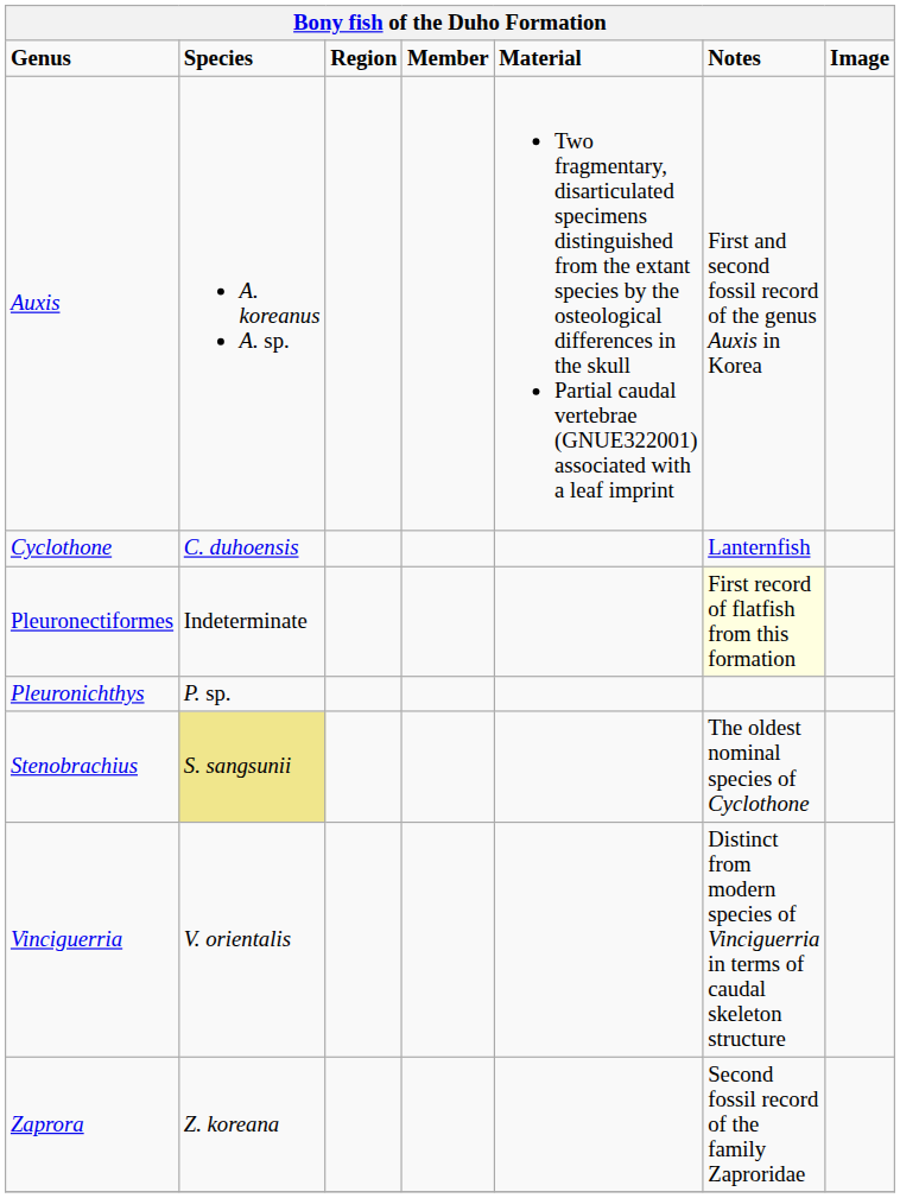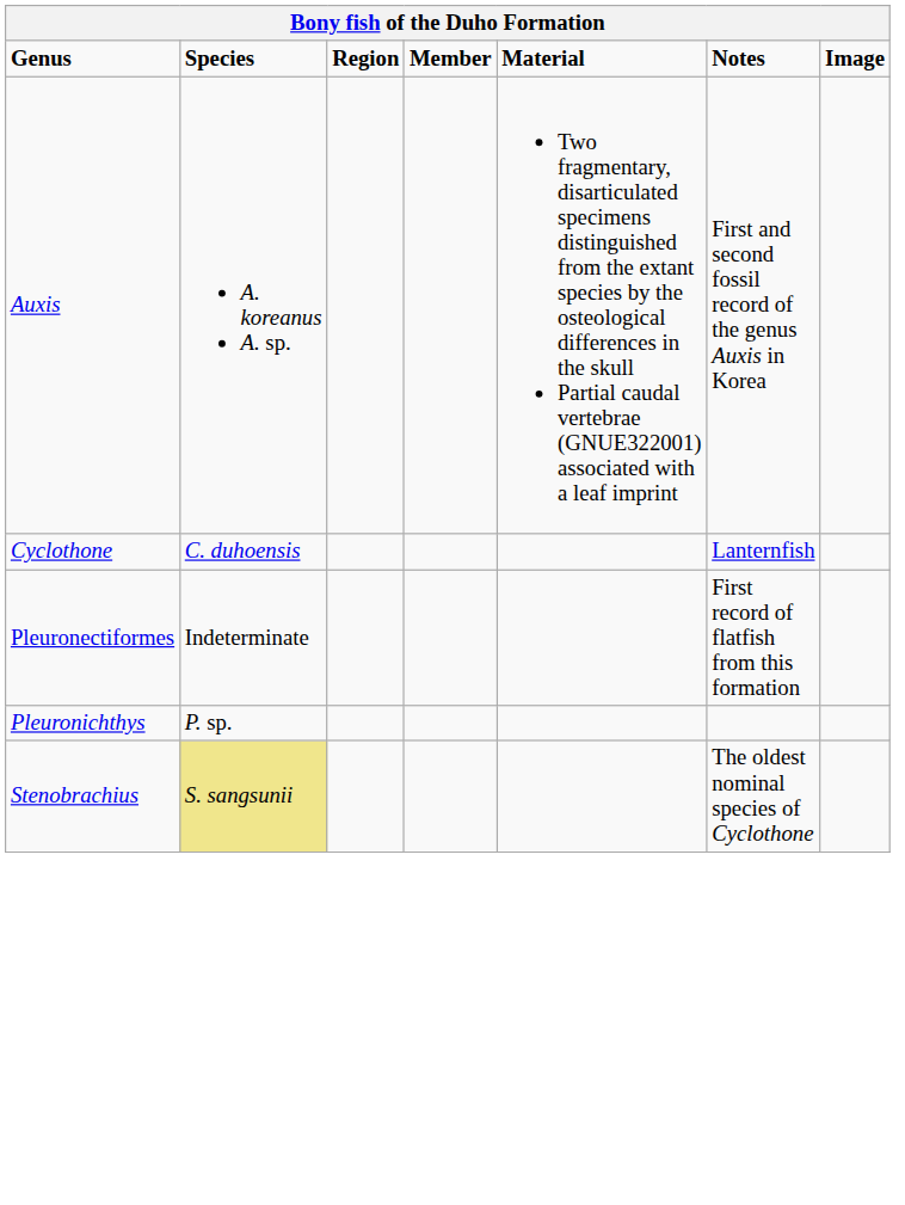Pleuronectiformes | Notes: lightyellow background -> no background
- row: Vinciguerria | V. orientalis | Distinct from modern species of Vinciguerria in terms of caudal skeleton structure
- row: Zaprora | Z. koreana | Second fossil record of the family Zaproridae
